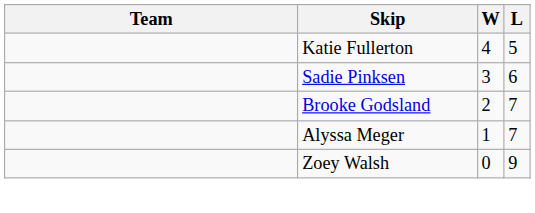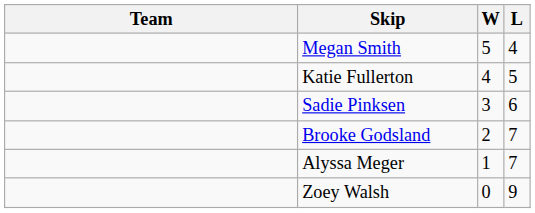+ row: Megan Smith | 5 | 4
